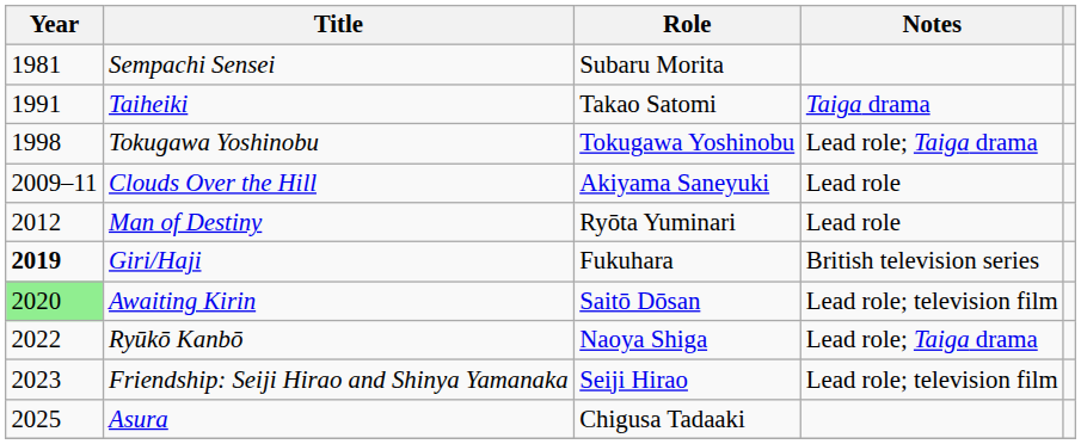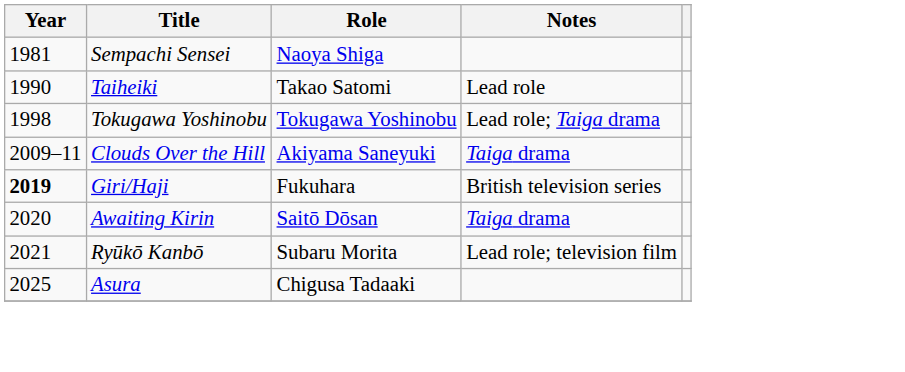Sempachi Sensei | Role: Subaru Morita -> Naoya Shiga
Taiheiki | Year: 1991 -> 1990
Taiheiki | Notes: Taiga drama -> Lead role
Clouds Over the Hill | Notes: Lead role -> Taiga drama
- row: 2012 | Man of Destiny | Ryōta Yuminari | Lead role
Awaiting Kirin | Year: lightgreen background -> no background
Awaiting Kirin | Notes: Lead role; television film -> Taiga drama
Ryūkō Kanbō | Year: 2022 -> 2021
Ryūkō Kanbō | Role: Naoya Shiga -> Subaru Morita
Ryūkō Kanbō | Notes: Lead role; Taiga drama -> Lead role; television film
- row: 2023 | Friendship: Seiji Hirao and Shinya Yamanaka | Seiji Hirao | Lead role; television film
